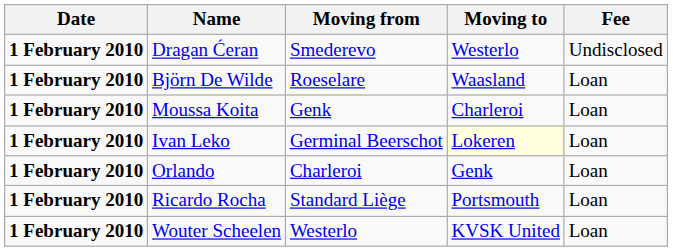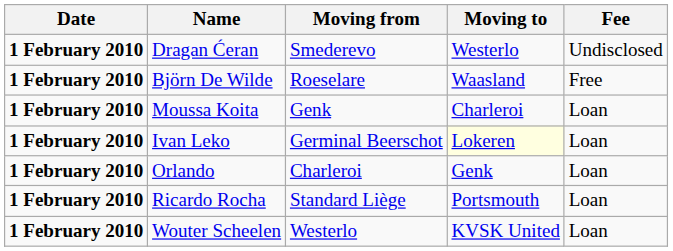Björn De Wilde | Fee: Loan -> Free
